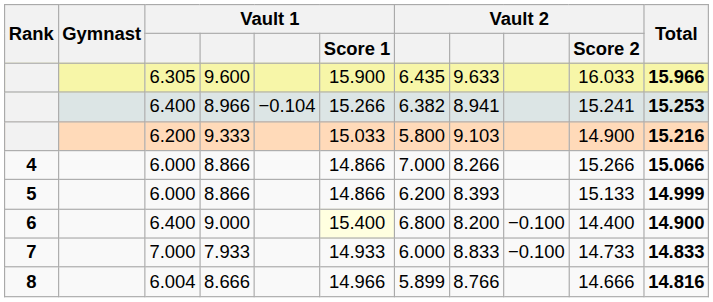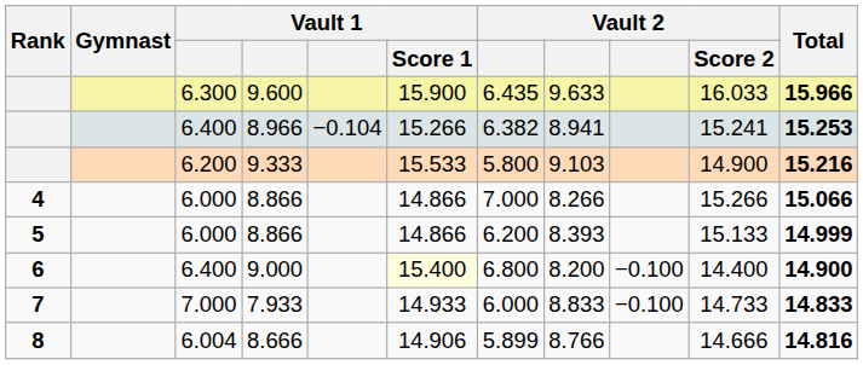9.600 | column 3: 6.305 -> 6.300
9.333 | Vault 1 / Score 1: 15.033 -> 15.533
8.666 | Vault 1 / Score 1: 14.966 -> 14.906
